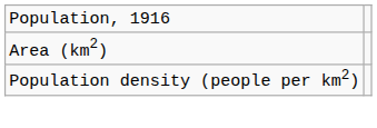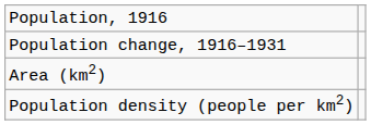+ row: Population change, 1916–1931
